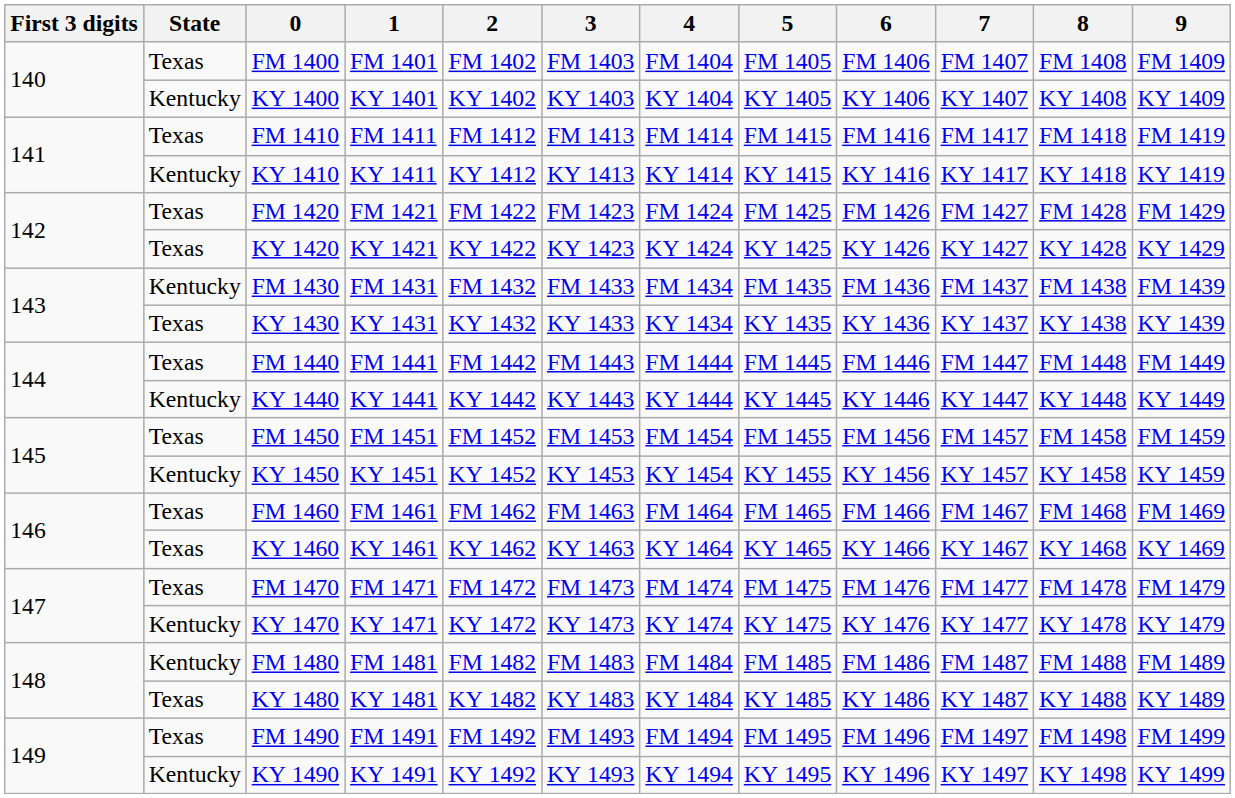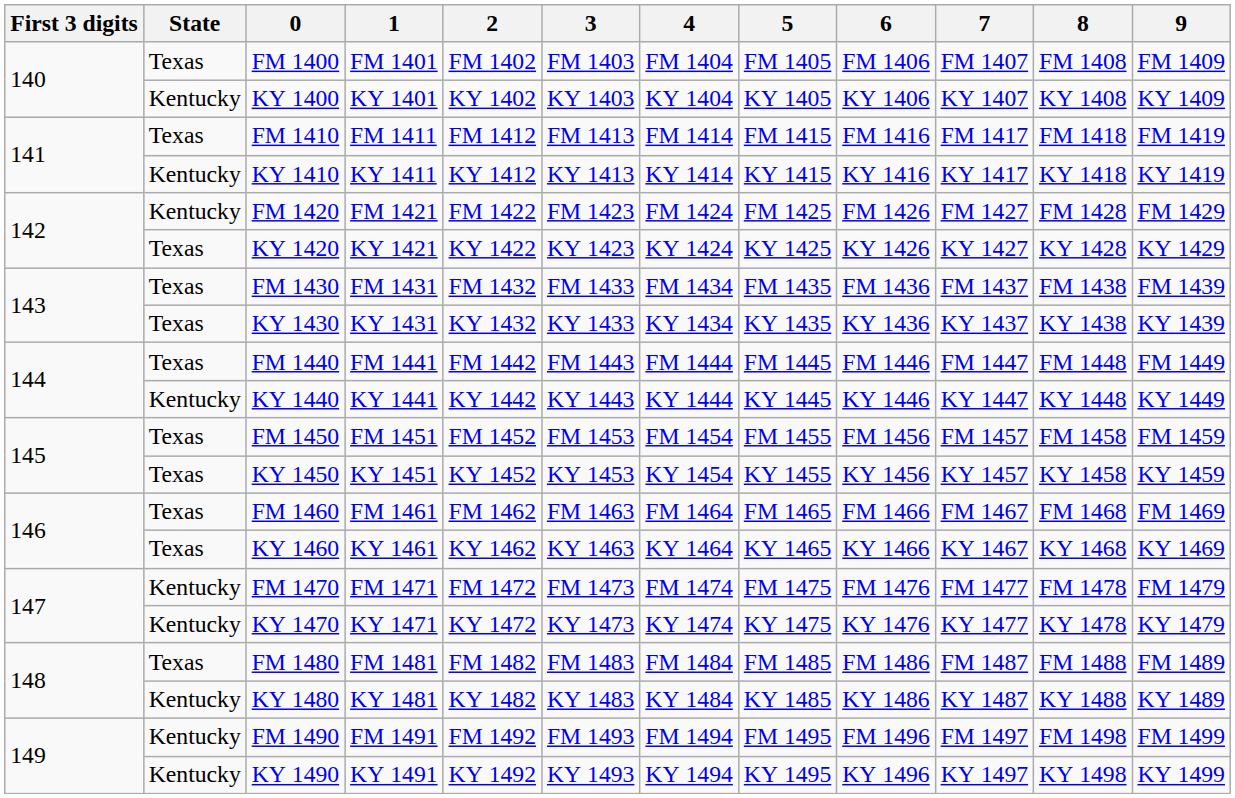FM 1420 | State: Texas -> Kentucky
FM 1430 | State: Kentucky -> Texas
KY 1450 | State: Kentucky -> Texas
FM 1470 | State: Texas -> Kentucky
FM 1480 | State: Kentucky -> Texas
KY 1480 | State: Texas -> Kentucky
FM 1490 | State: Texas -> Kentucky
